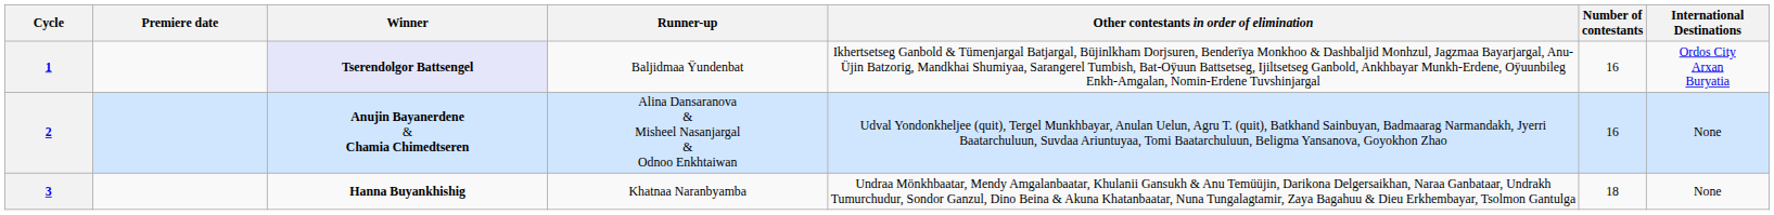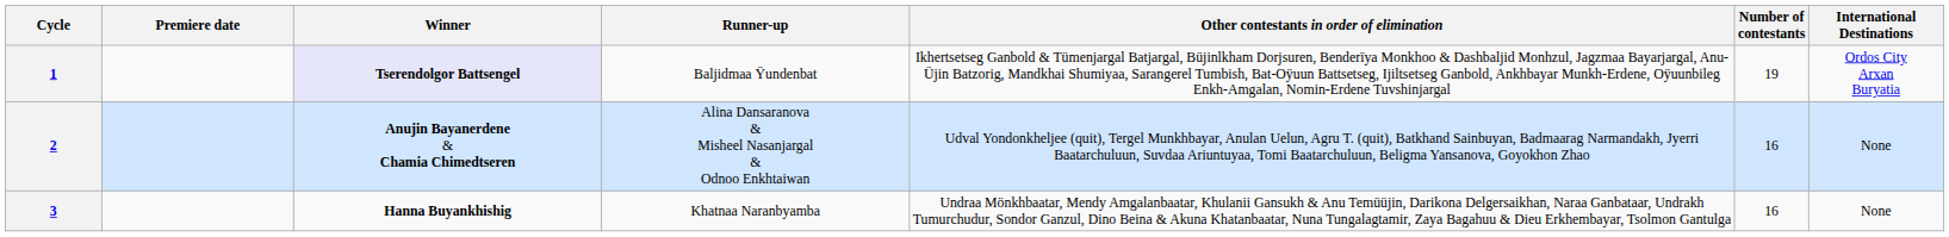1 | Number of contestants: 16 -> 19
3 | Number of contestants: 18 -> 16
